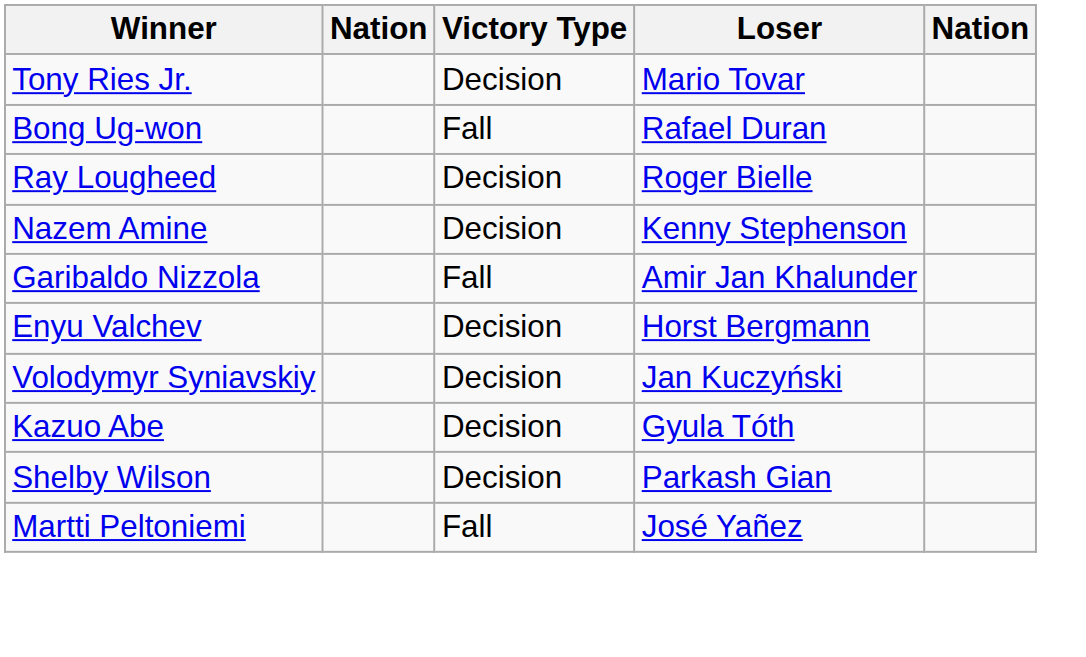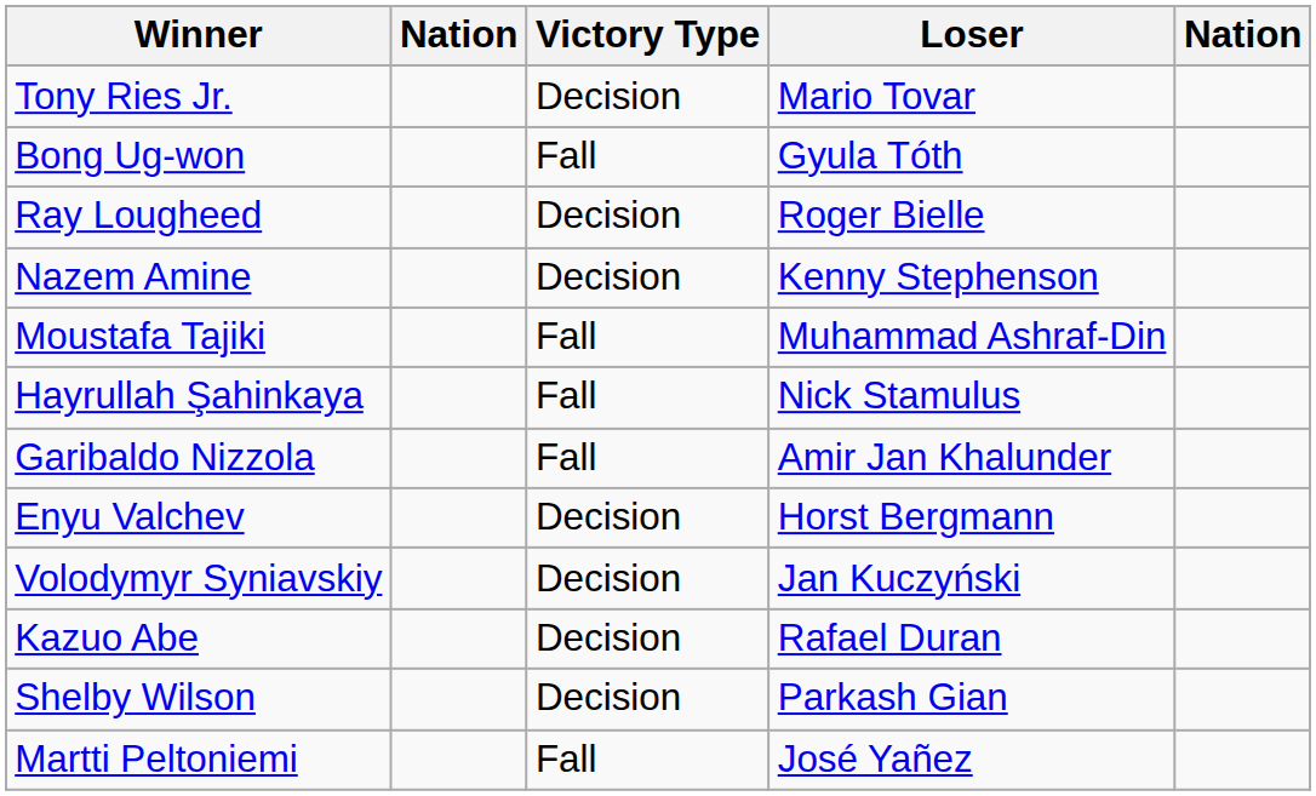Bong Ug-won | Loser: Rafael Duran -> Gyula Tóth
+ row: Moustafa Tajiki | Fall | Muhammad Ashraf-Din
+ row: Hayrullah Şahinkaya | Fall | Nick Stamulus
Kazuo Abe | Loser: Gyula Tóth -> Rafael Duran
